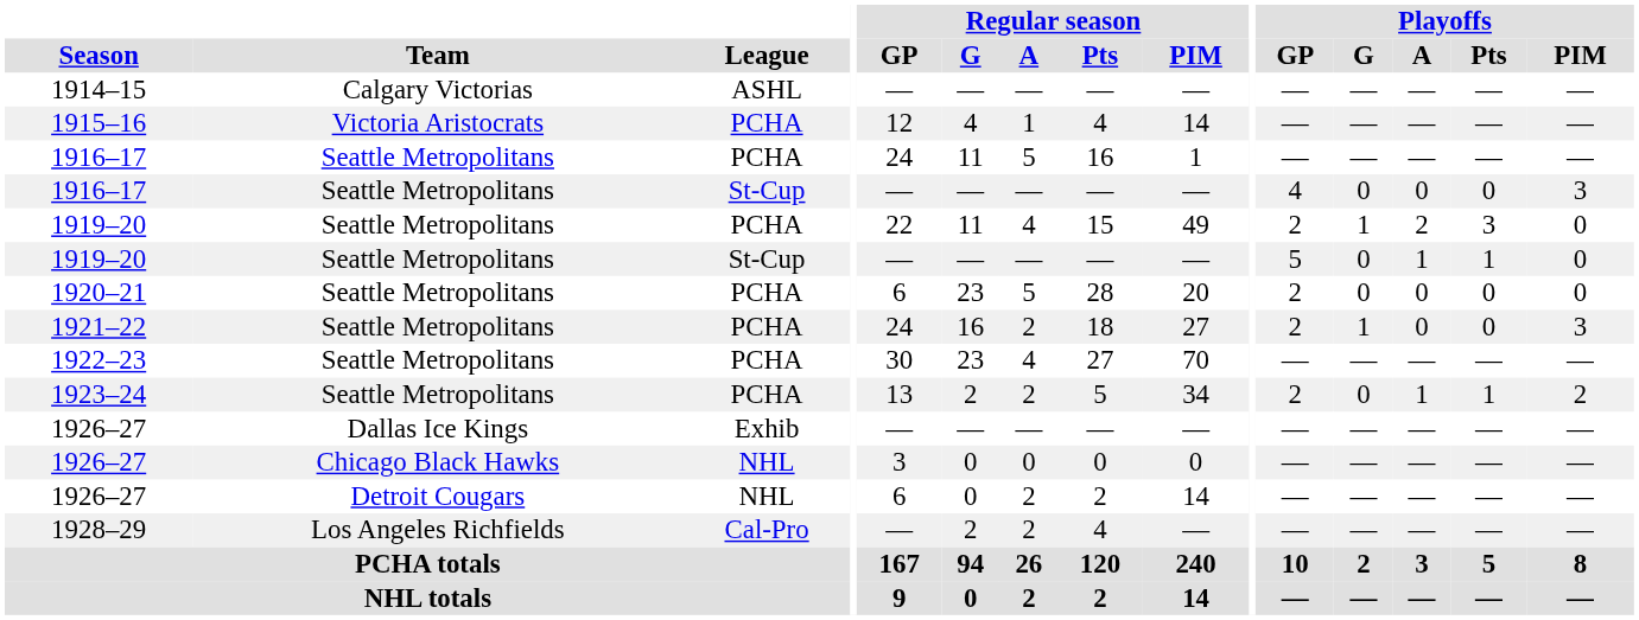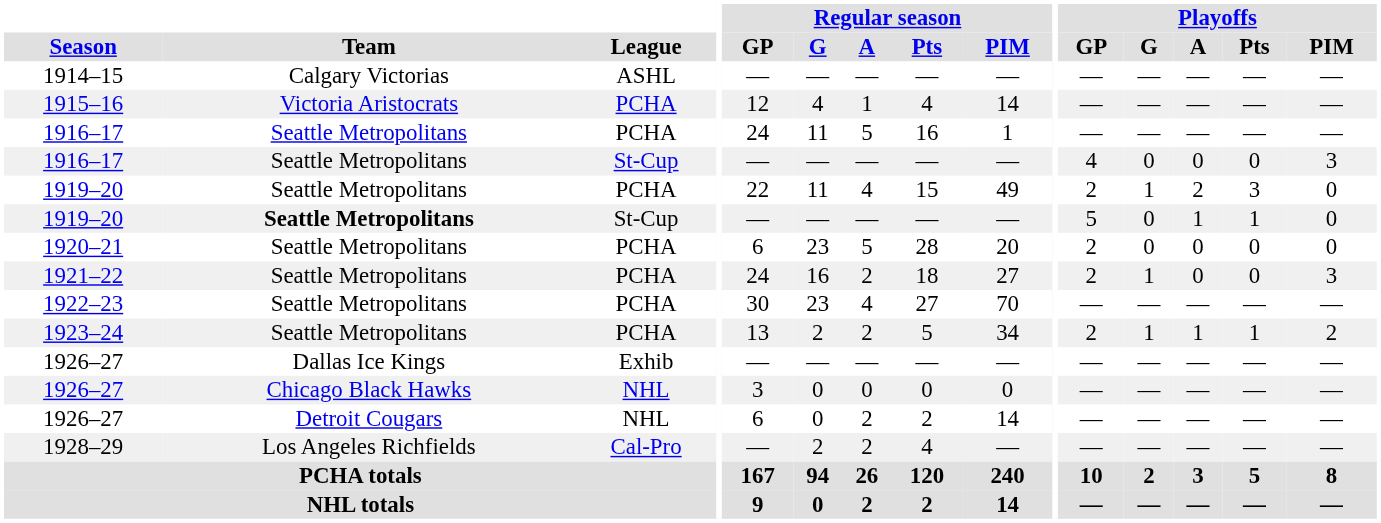1919–20 / St-Cup | Team: normal -> bold
1923–24 | Playoffs / G: 0 -> 1
